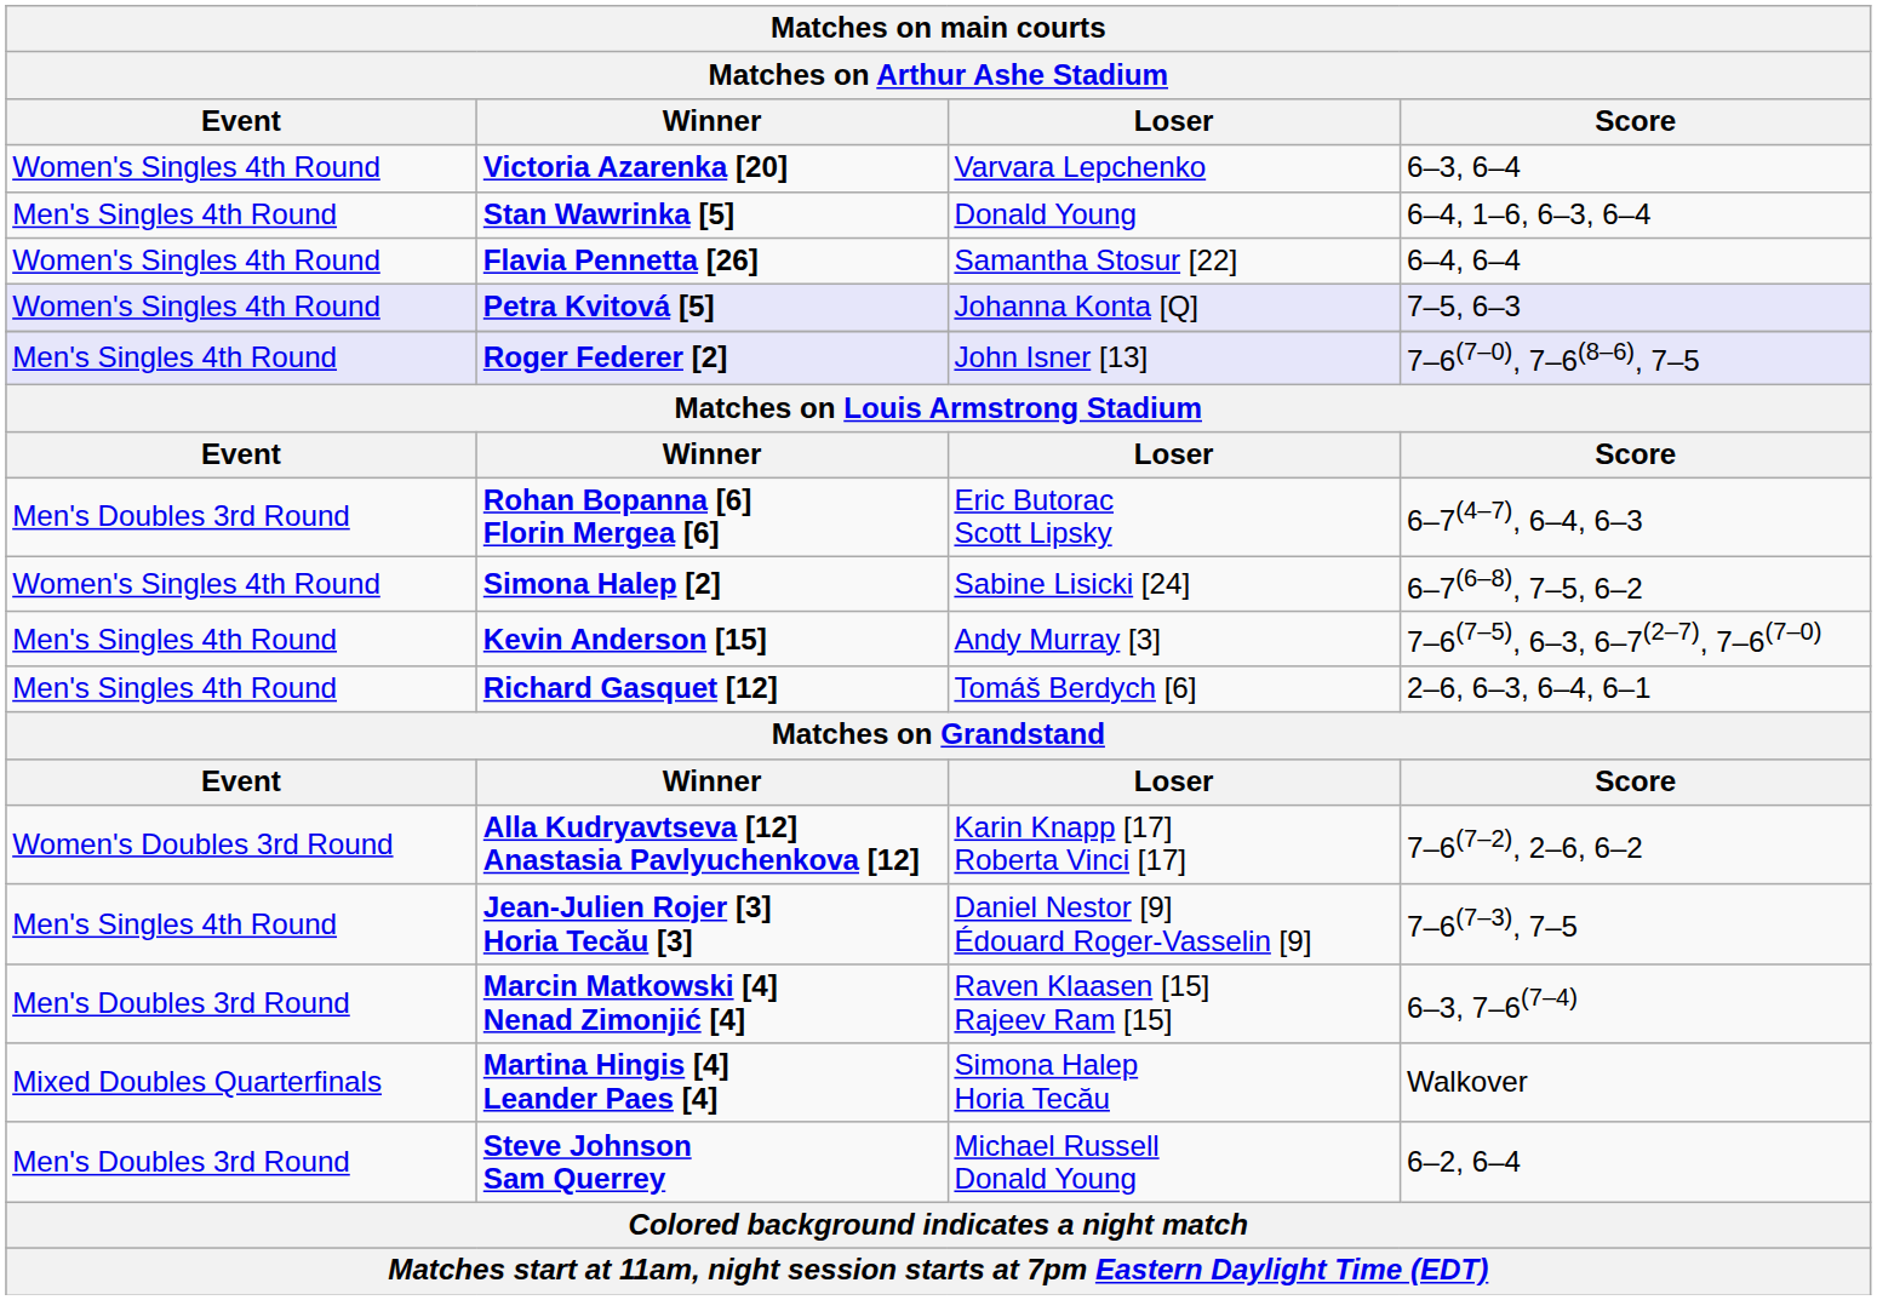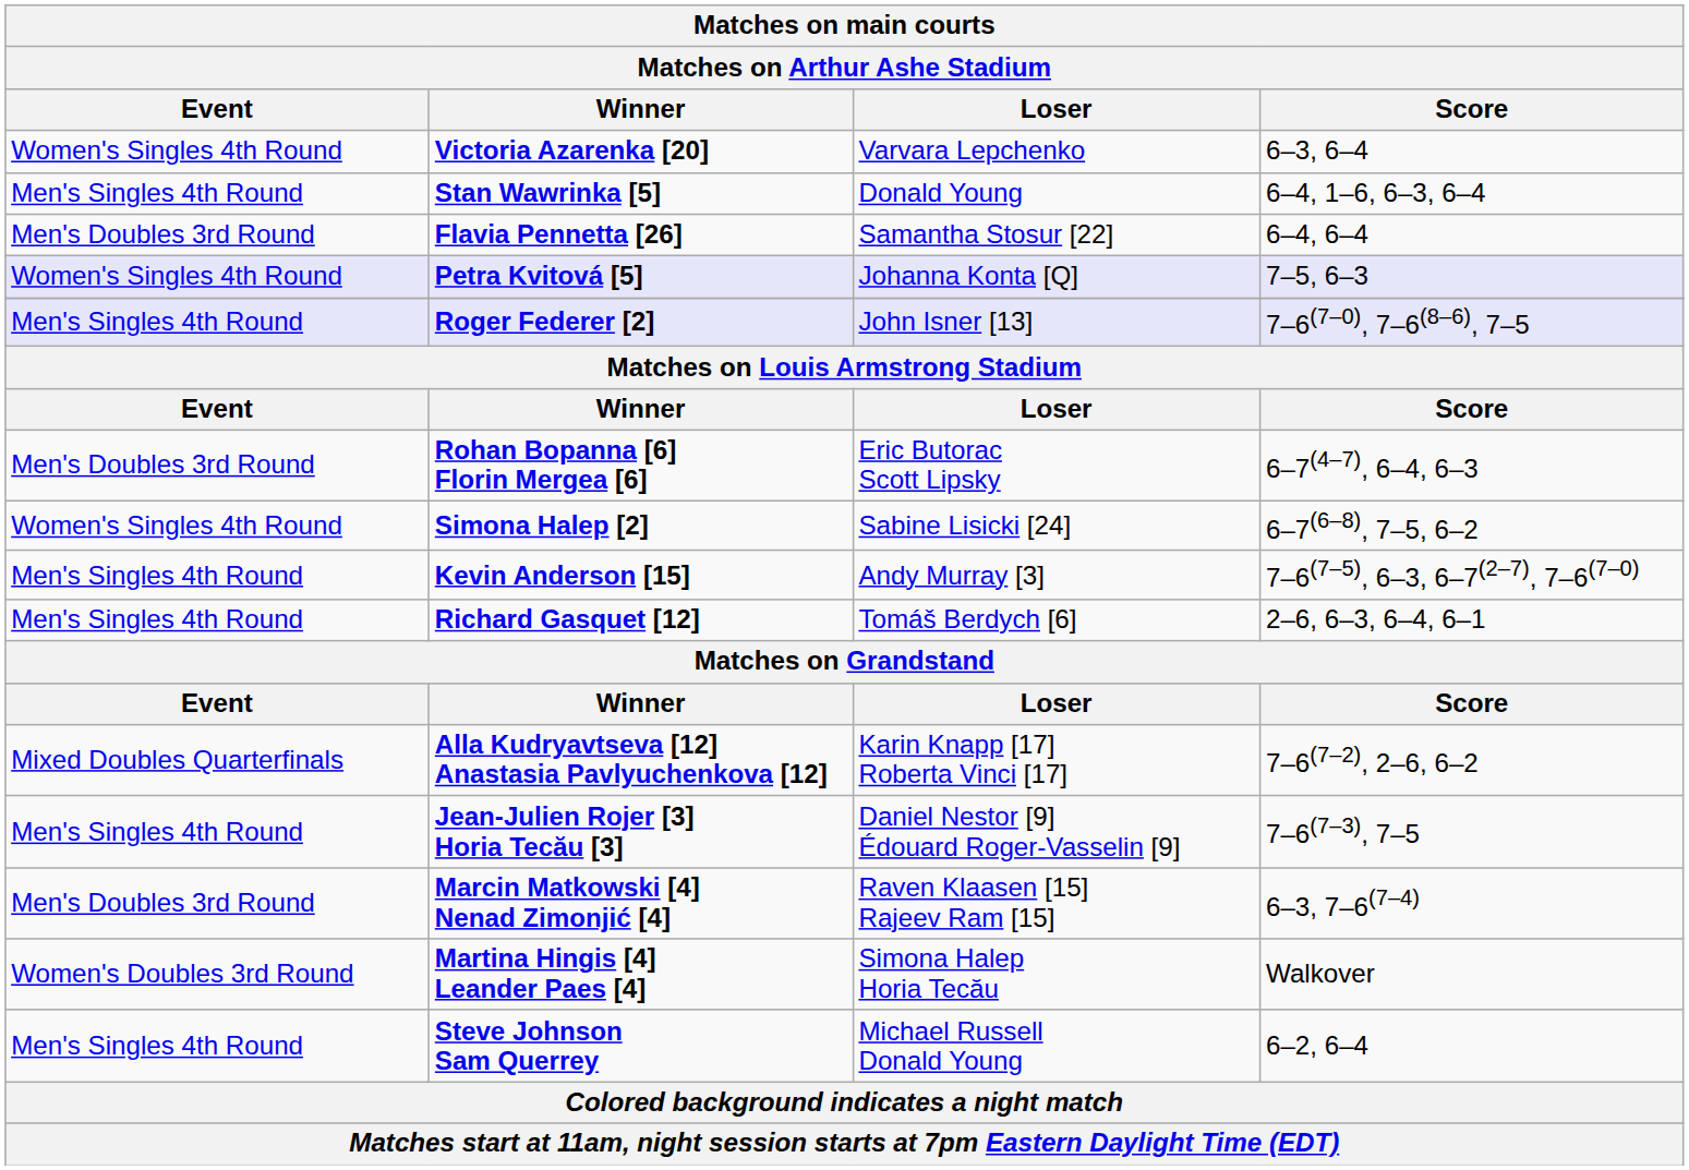Flavia Pennetta [26] | Event: Women's Singles 4th Round -> Men's Doubles 3rd Round
Alla Kudryavtseva [12] Anastasia Pavlyuchenkova [12] | Event: Women's Doubles 3rd Round -> Mixed Doubles Quarterfinals
Martina Hingis [4] Leander Paes [4] | Event: Mixed Doubles Quarterfinals -> Women's Doubles 3rd Round
Steve Johnson Sam Querrey | Event: Men's Doubles 3rd Round -> Men's Singles 4th Round
